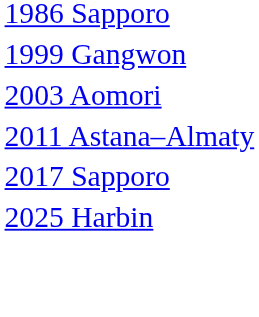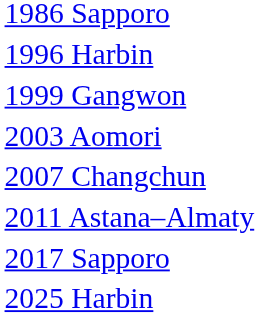+ row: 1996 Harbin
+ row: 2007 Changchun
